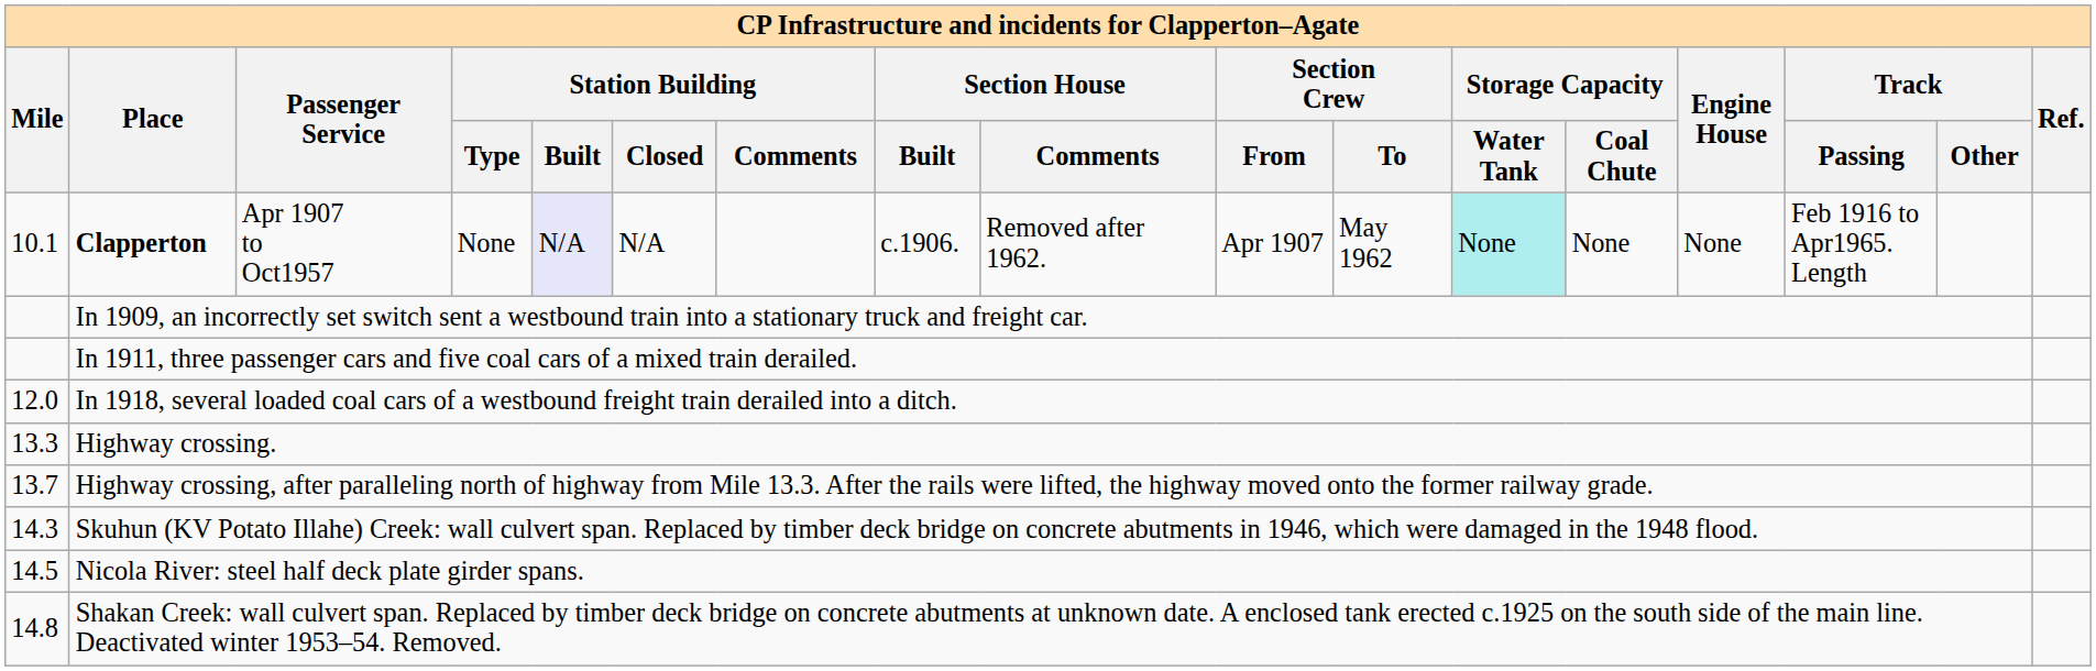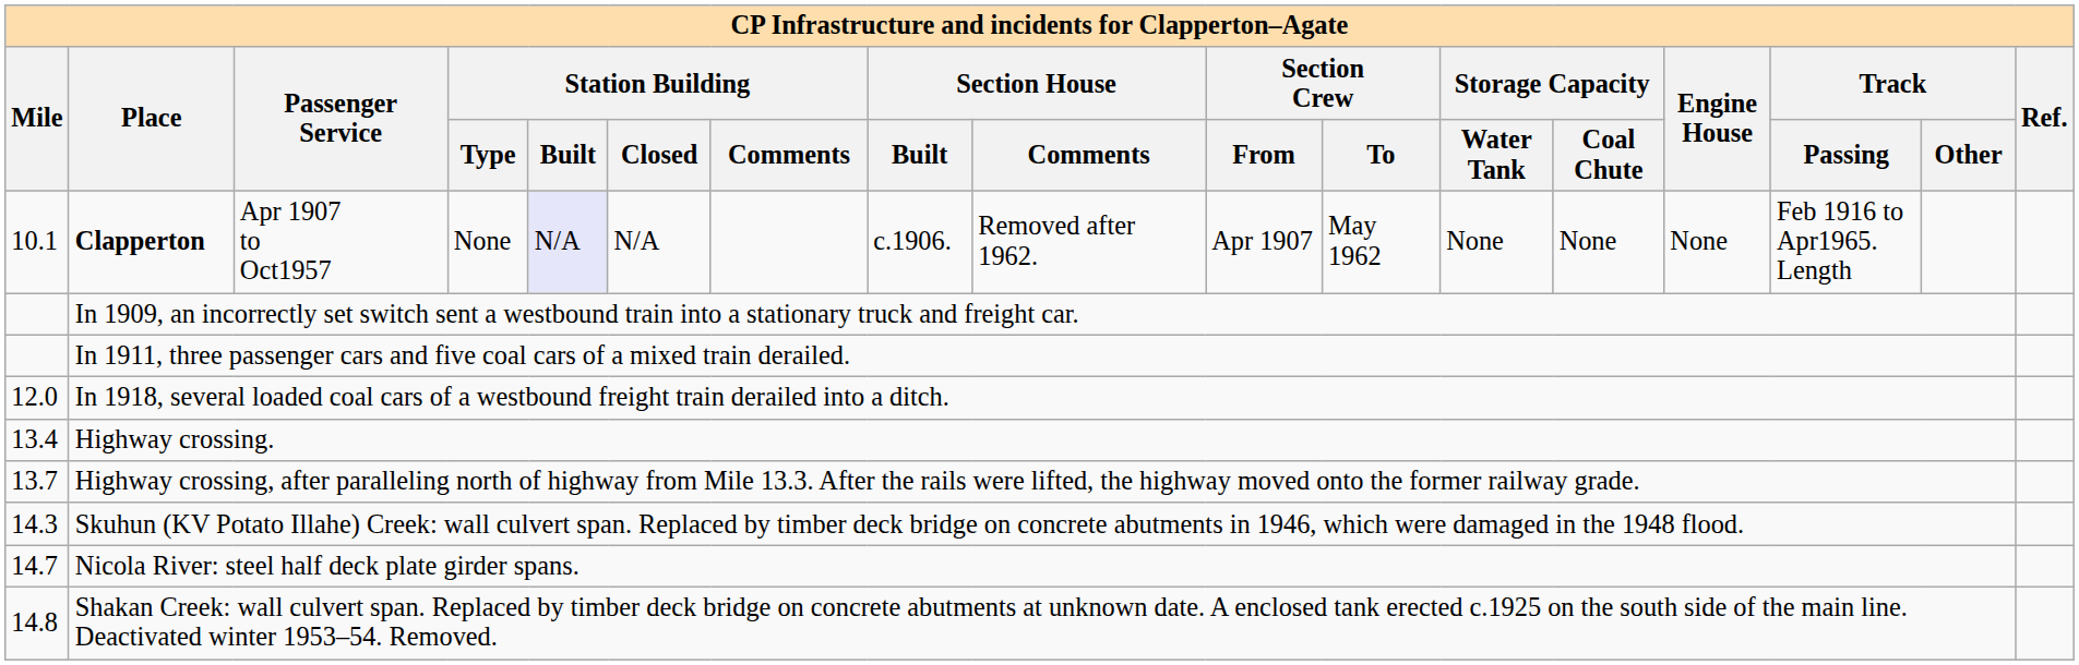Clapperton | Storage Capacity / Water Tank: paleturquoise background -> no background
Highway crossing. | Mile: 13.3 -> 13.4
Nicola River: steel half deck plate girder spans. | Mile: 14.5 -> 14.7
